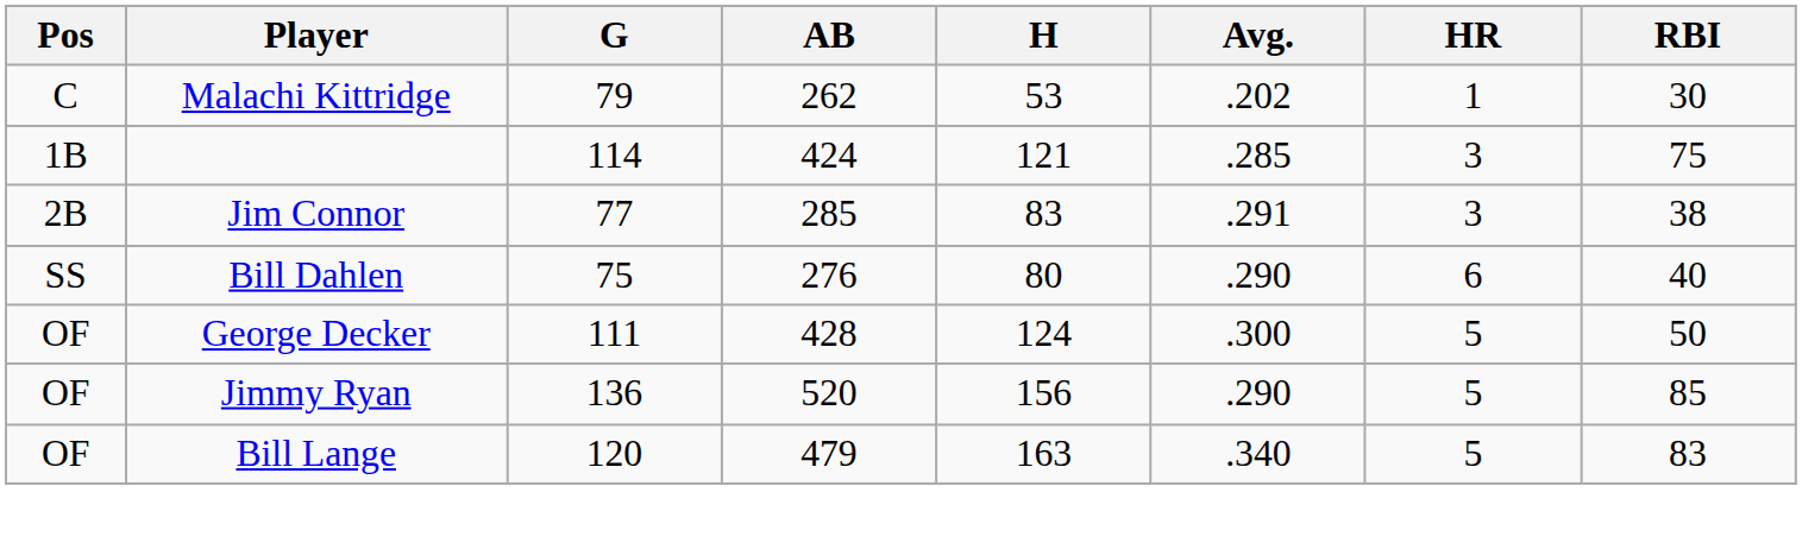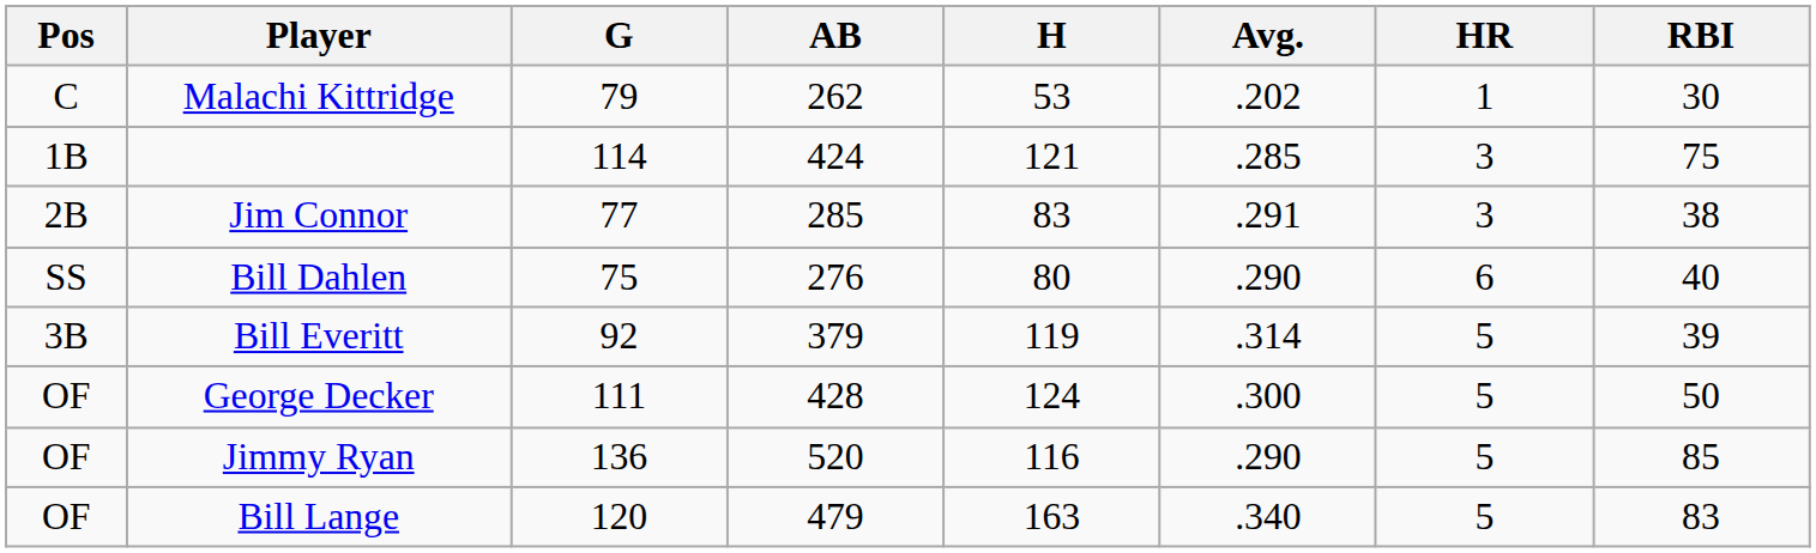+ row: 3B | Bill Everitt | 92 | 379 | 119 | .314 | 5 | 39
Jimmy Ryan | H: 156 -> 116
